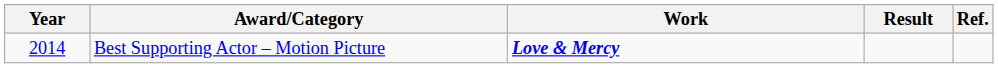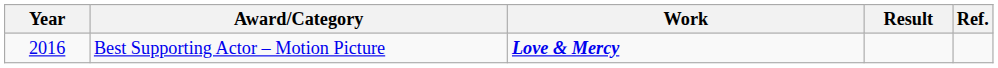Best Supporting Actor – Motion Picture | Year: 2014 -> 2016
